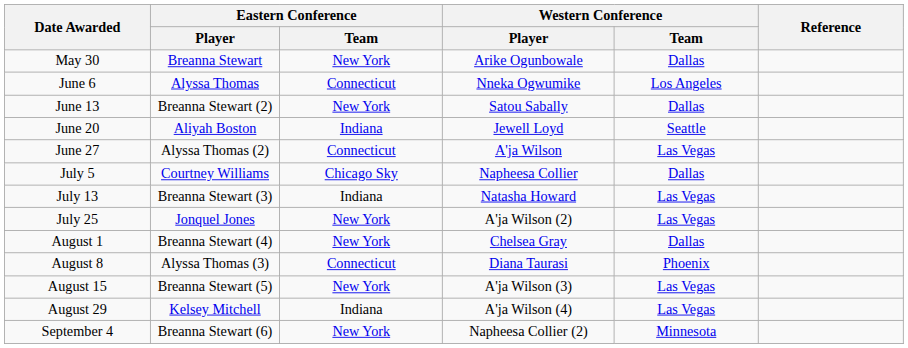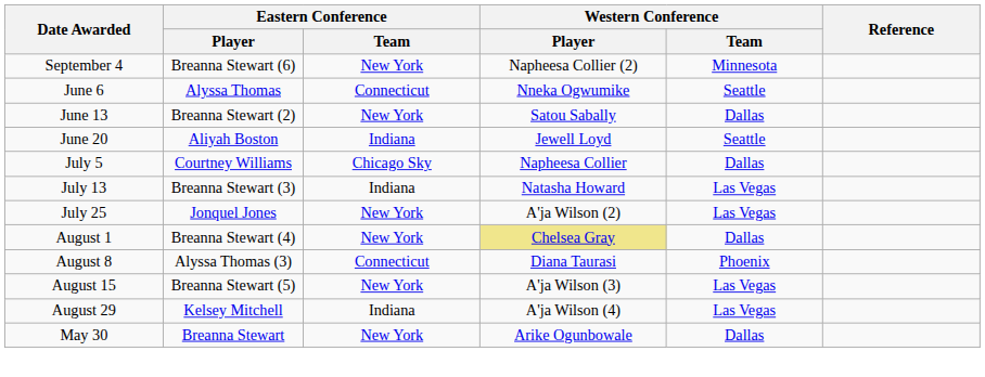rows swapped: May 30 <-> September 4
June 6 | Western Conference / Team: Los Angeles -> Seattle
- row: June 27 | Alyssa Thomas (2) | Connecticut | A'ja Wilson | Las Vegas
August 1 | Western Conference / Player: no background -> khaki background
